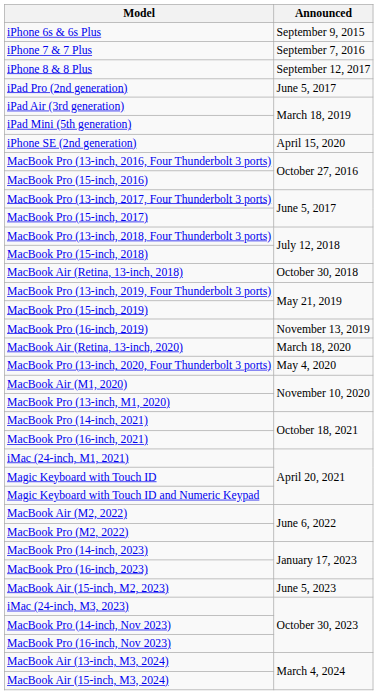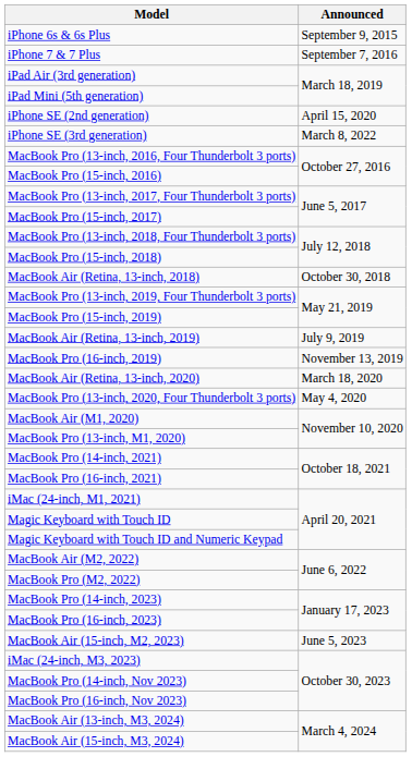- row: iPhone 8 & 8 Plus | September 12, 2017
- row: iPad Pro (2nd generation) | June 5, 2017
+ row: iPhone SE (3rd generation) | March 8, 2022
+ row: MacBook Air (Retina, 13-inch, 2019) | July 9, 2019
